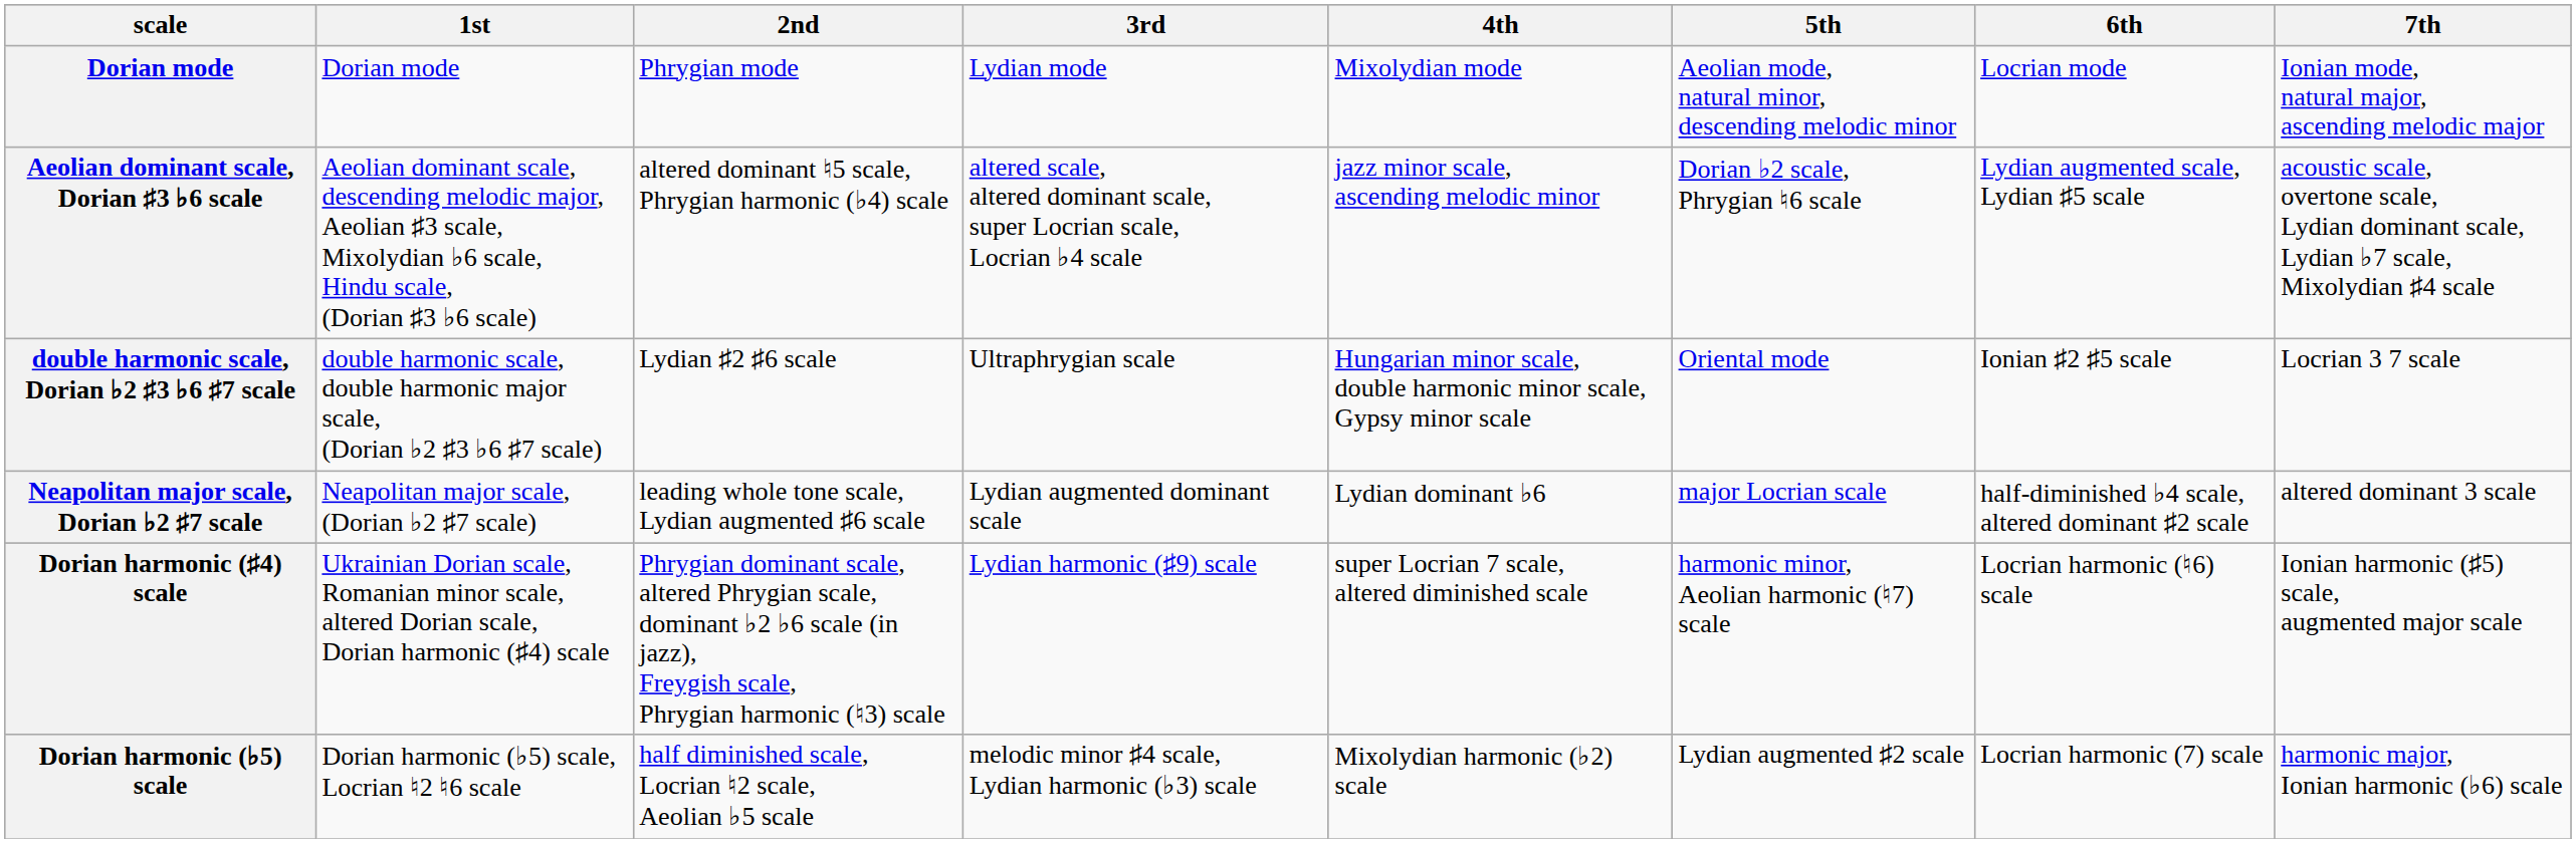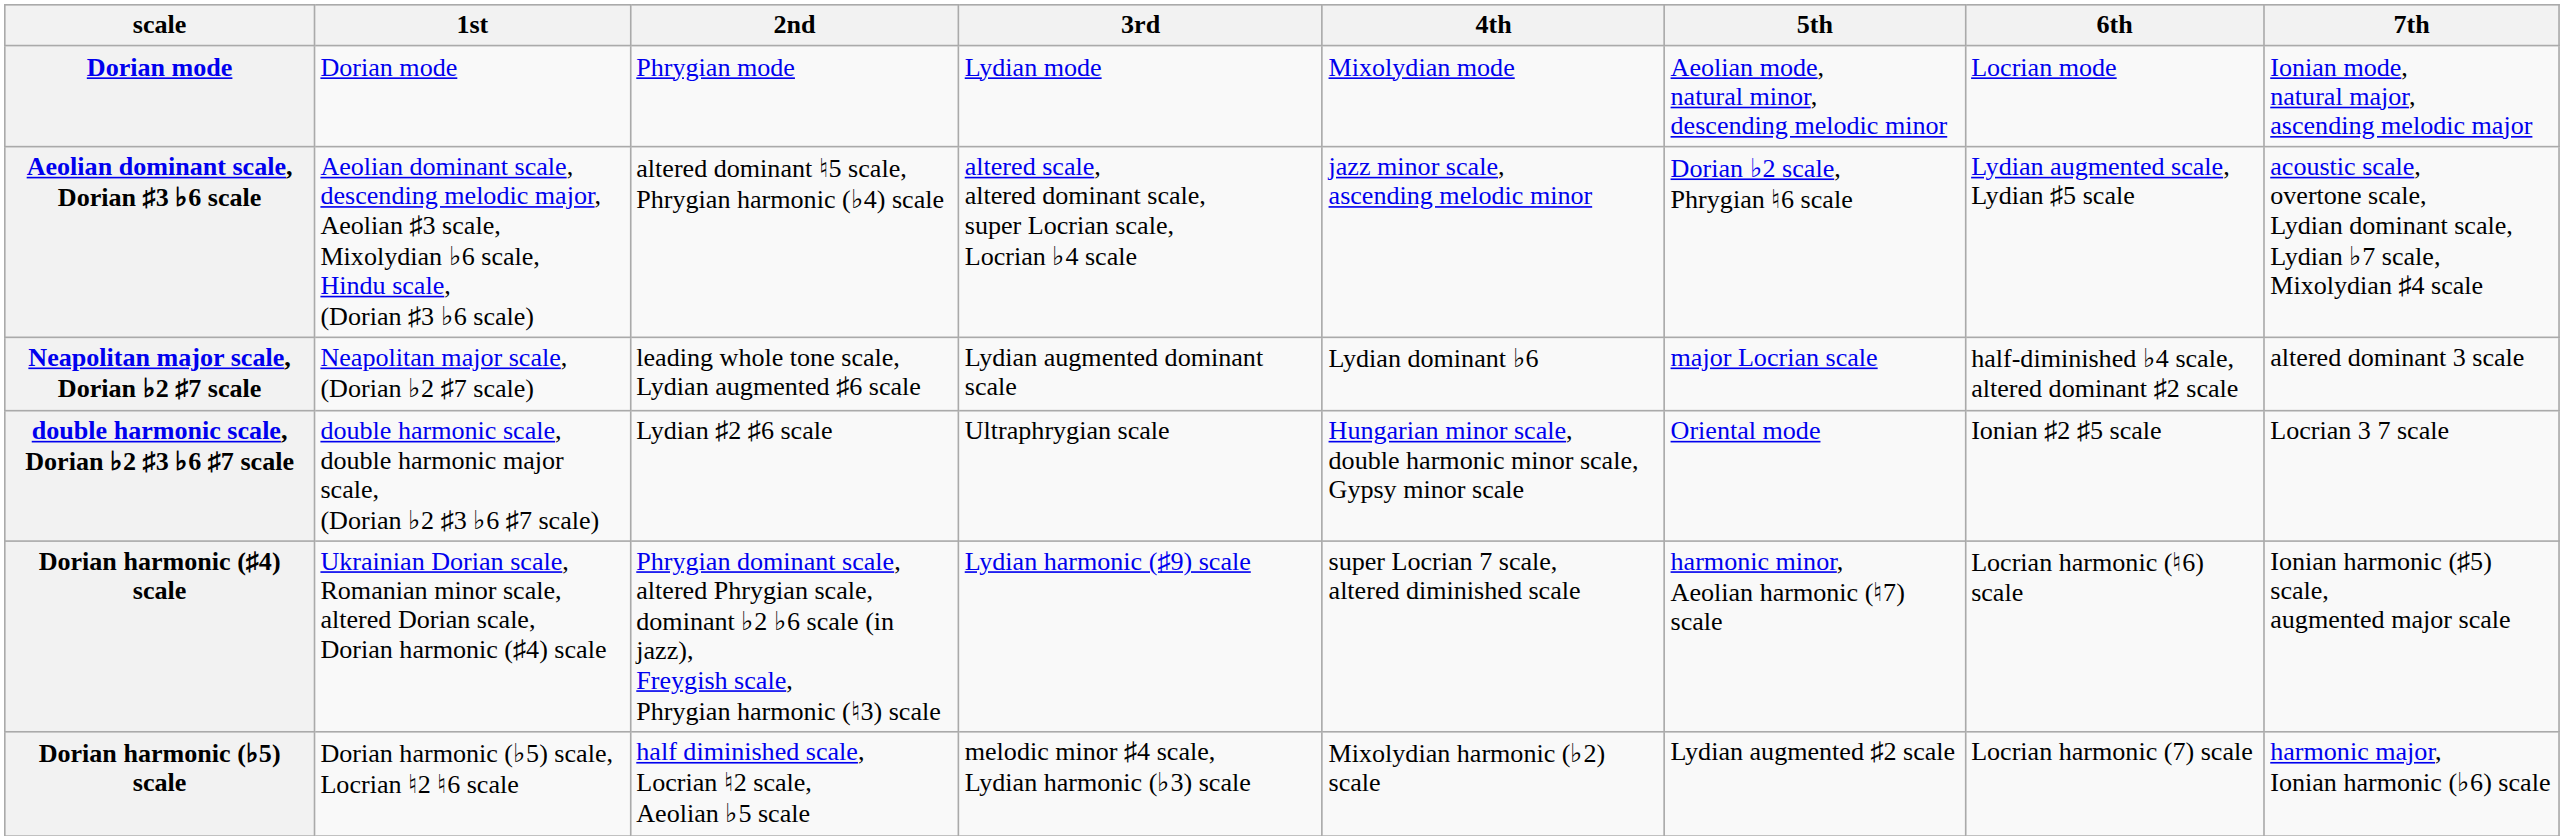rows swapped: Neapolitan major scale, Dorian ♭2 ♯7 scale <-> double harmonic scale, Dorian ♭2 ♯3 ♭6 ♯7 scale
